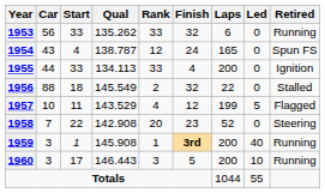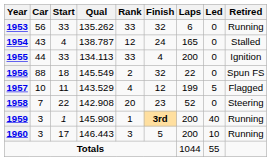1954 | Retired: Spun FS -> Stalled
1956 | Retired: Stalled -> Spun FS
